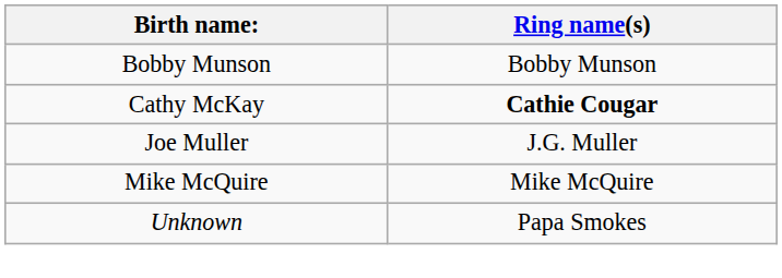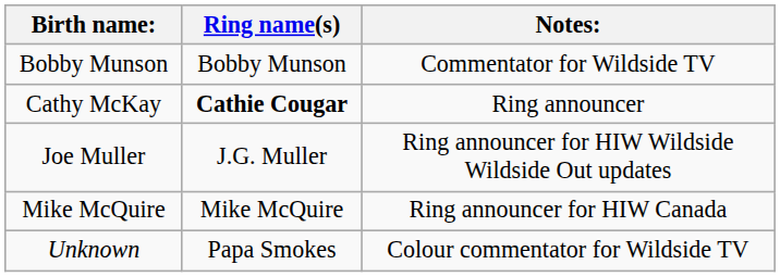+ column: Notes: | Commentator for Wildside TV | Ring announcer | Ring announcer for HIW Wildside Wildside Out updates | Ring announcer for HIW Canada | Colour commentator for Wildside TV
